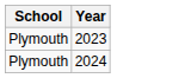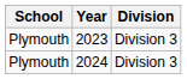+ column: Division | Division 3 | Division 3
